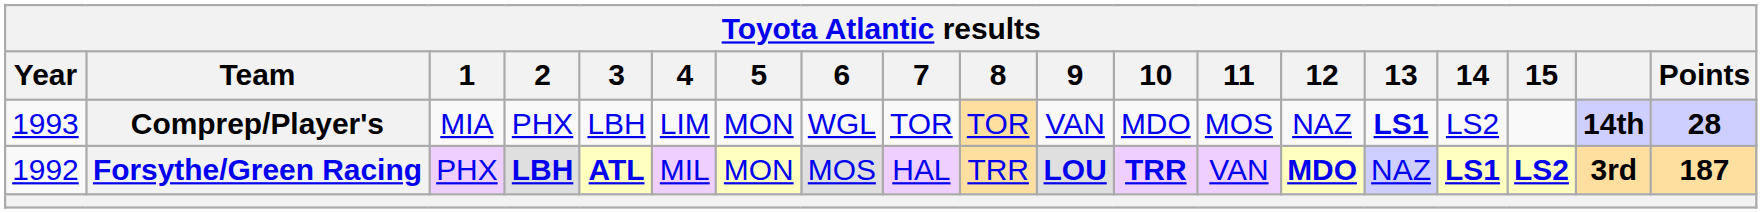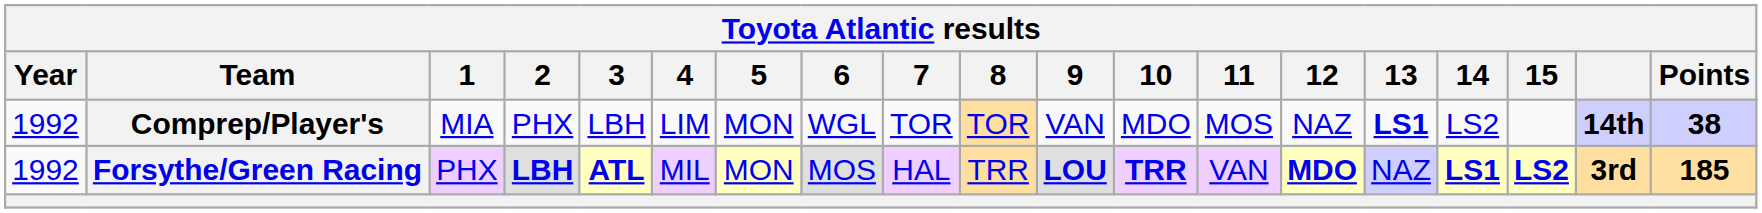Comprep/Player's | Year: 1993 -> 1992
Comprep/Player's | Points: 28 -> 38
Forsythe/Green Racing | Points: 187 -> 185
